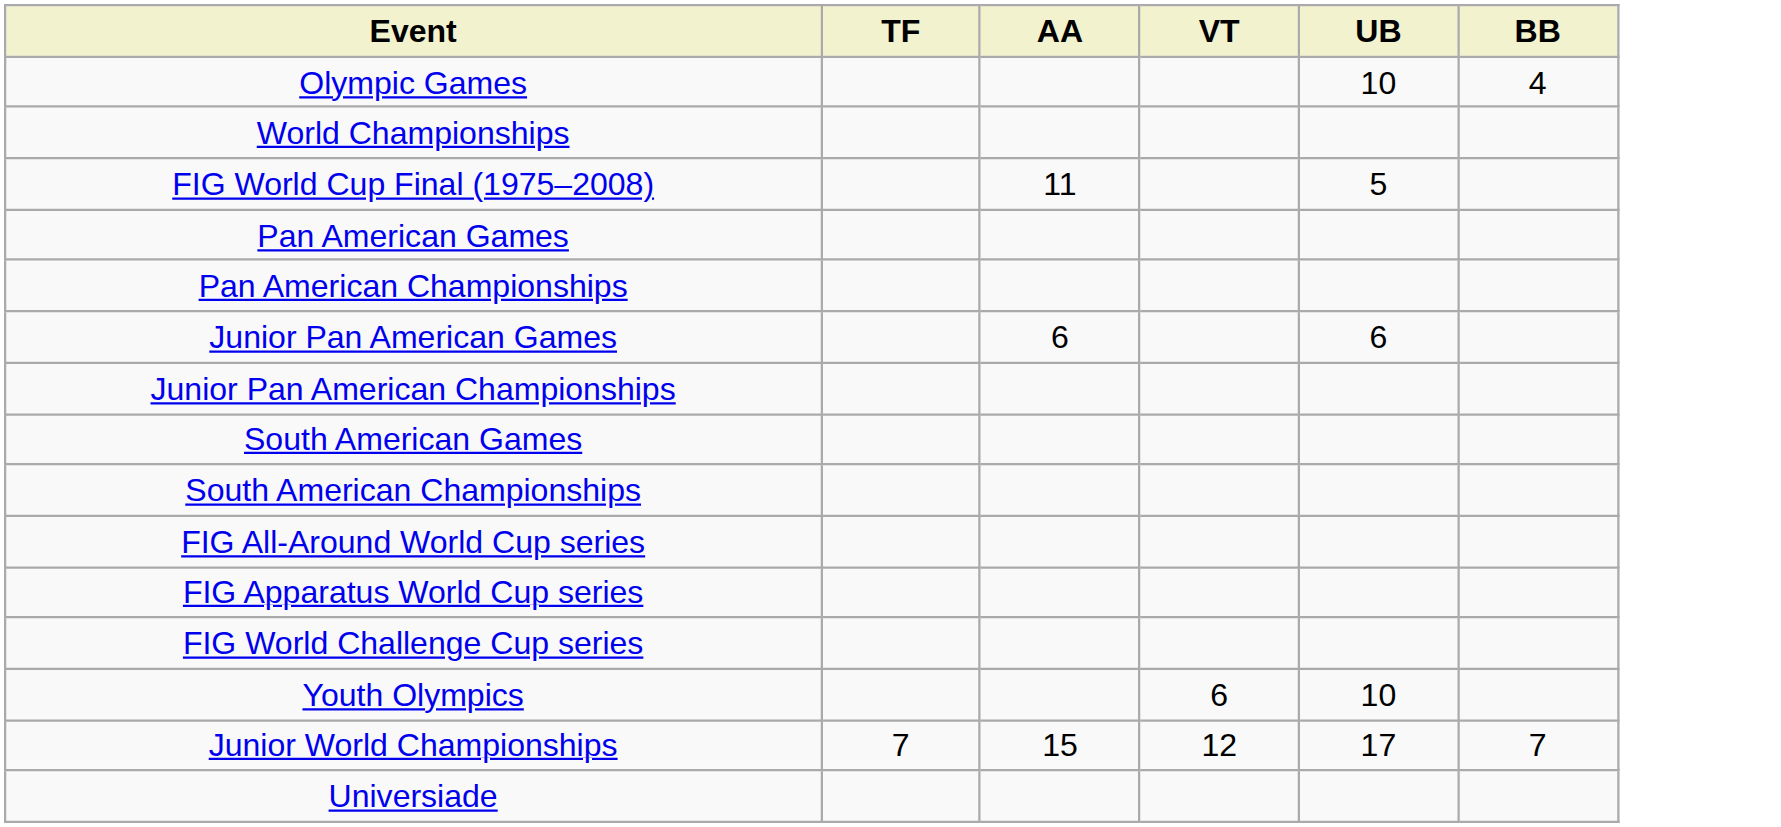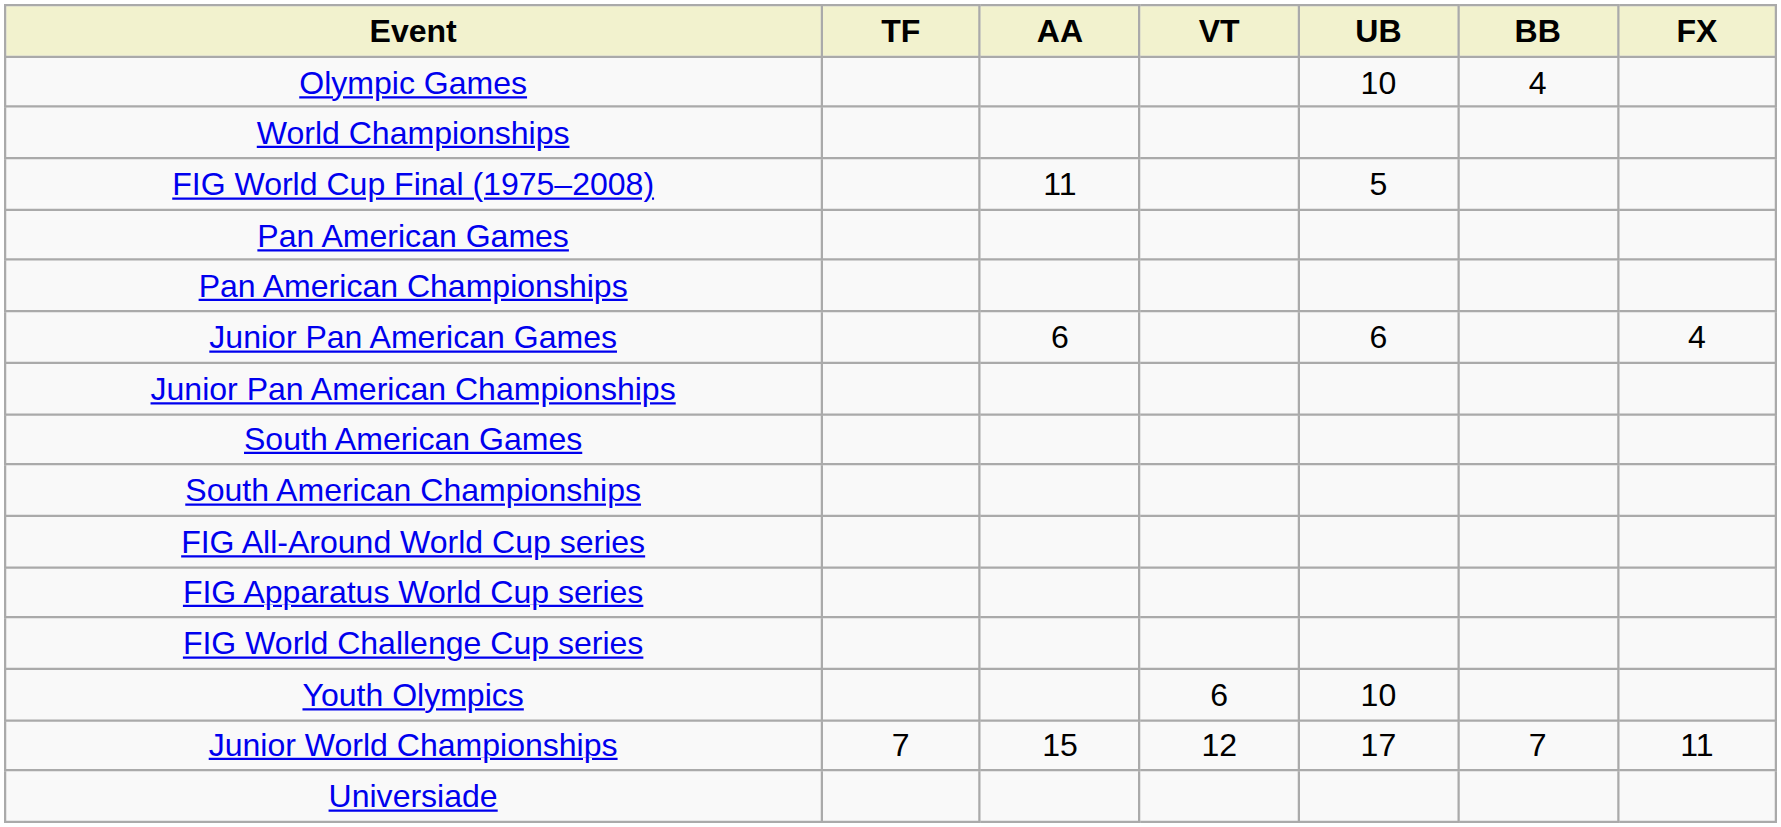+ column: FX | 4 | 11
